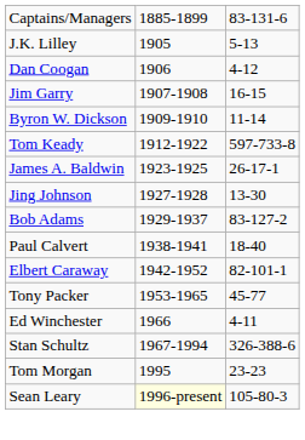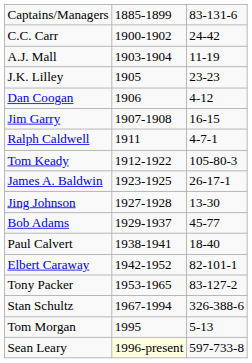+ row: C.C. Carr | 1900-1902 | 24-42
+ row: A.J. Mall | 1903-1904 | 11-19
J.K. Lilley | column 3: 5-13 -> 23-23
- row: Byron W. Dickson | 1909-1910 | 11-14
+ row: Ralph Caldwell | 1911 | 4-7-1
Tom Keady | column 3: 597-733-8 -> 105-80-3
Bob Adams | column 3: 83-127-2 -> 45-77
Tony Packer | column 3: 45-77 -> 83-127-2
- row: Ed Winchester | 1966 | 4-11
Tom Morgan | column 3: 23-23 -> 5-13
Sean Leary | column 3: 105-80-3 -> 597-733-8
